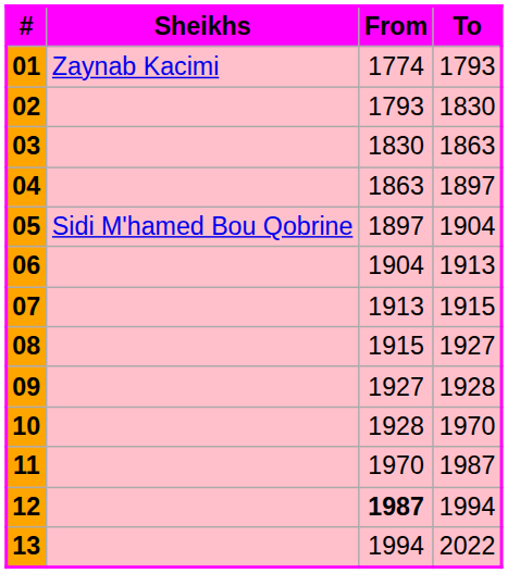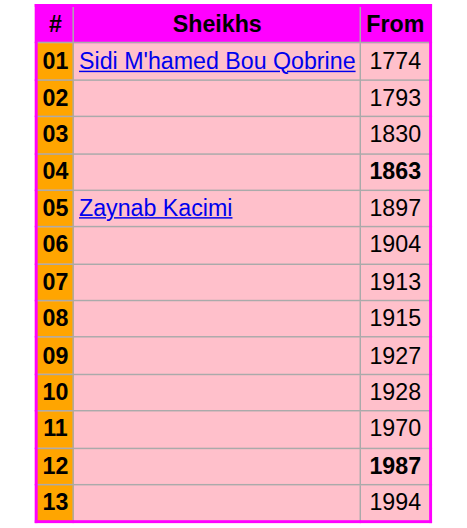- column: To | 1793 | 1830 | 1863 | 1897 | 1904 | 1913 | 1915 | 1927 | 1928 | 1970 | 1987 | 1994 | 2022
01 | Sheikhs: Zaynab Kacimi -> Sidi M'hamed Bou Qobrine
04 | From: normal -> bold
05 | Sheikhs: Sidi M'hamed Bou Qobrine -> Zaynab Kacimi
